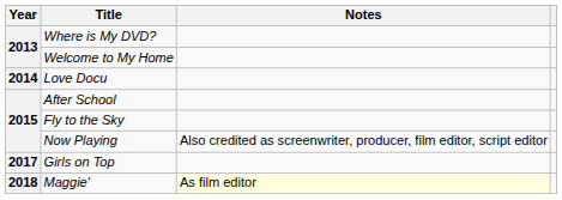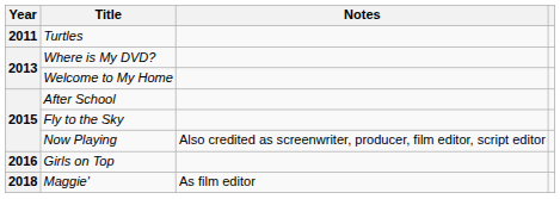+ row: 2011 | Turtles
- row: 2014 | Love Docu
Girls on Top | Year: 2017 -> 2016
Maggie' | Notes: lightyellow background -> no background
